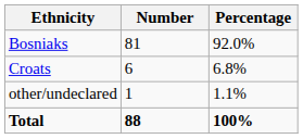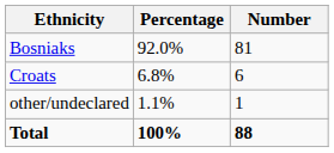columns swapped: Number <-> Percentage
